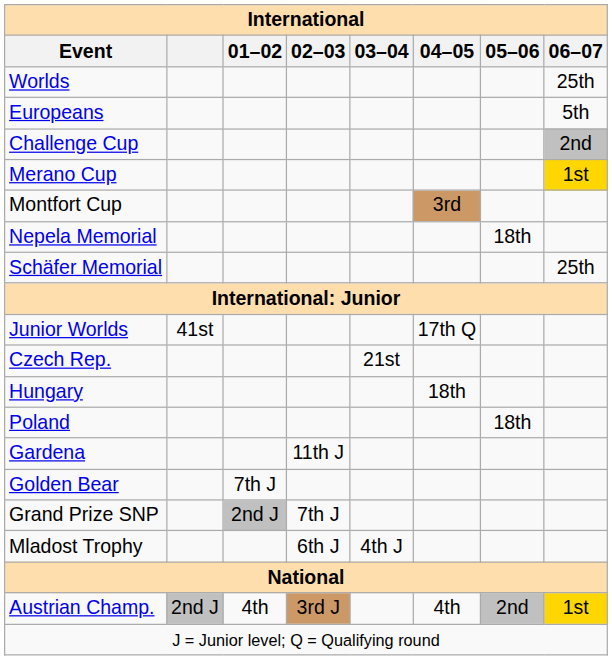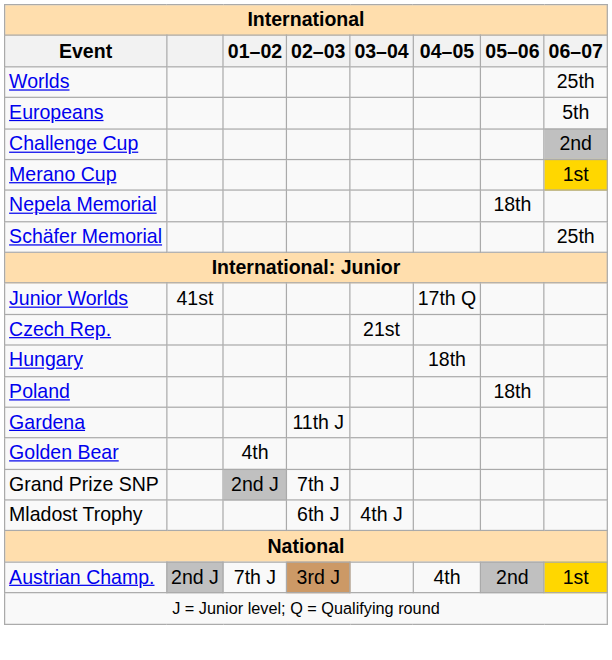- row: Montfort Cup | 3rd
Golden Bear | 01–02: 7th J -> 4th
Austrian Champ. | 01–02: 4th -> 7th J
